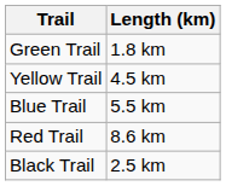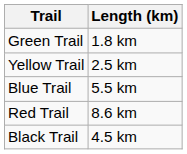Yellow Trail | Length (km): 4.5 km -> 2.5 km
Black Trail | Length (km): 2.5 km -> 4.5 km
